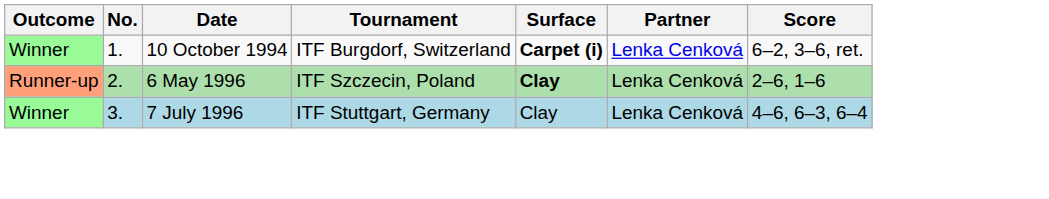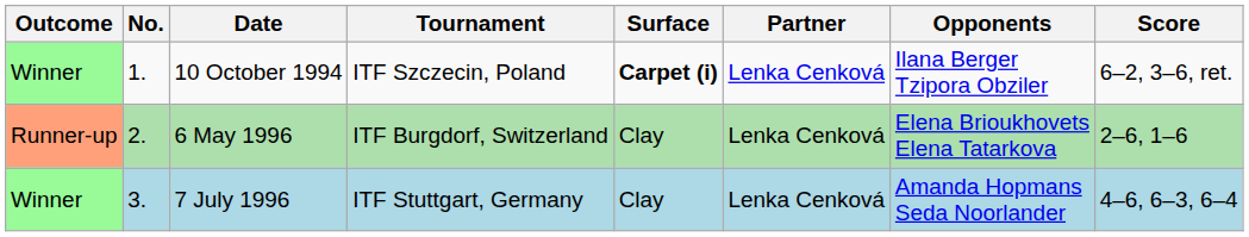+ column: Opponents | Ilana Berger Tzipora Obziler | Elena Brioukhovets Elena Tatarkova | Amanda Hopmans Seda Noorlander
10 October 1994 | Tournament: ITF Burgdorf, Switzerland -> ITF Szczecin, Poland
6 May 1996 | Tournament: ITF Szczecin, Poland -> ITF Burgdorf, Switzerland
6 May 1996 | Surface: bold -> normal
